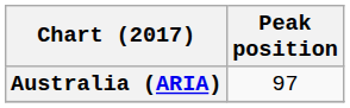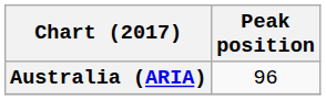Australia (ARIA) | Peak position: 97 -> 96
